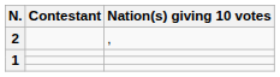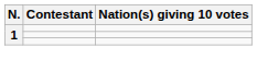- row: 2 | ,
